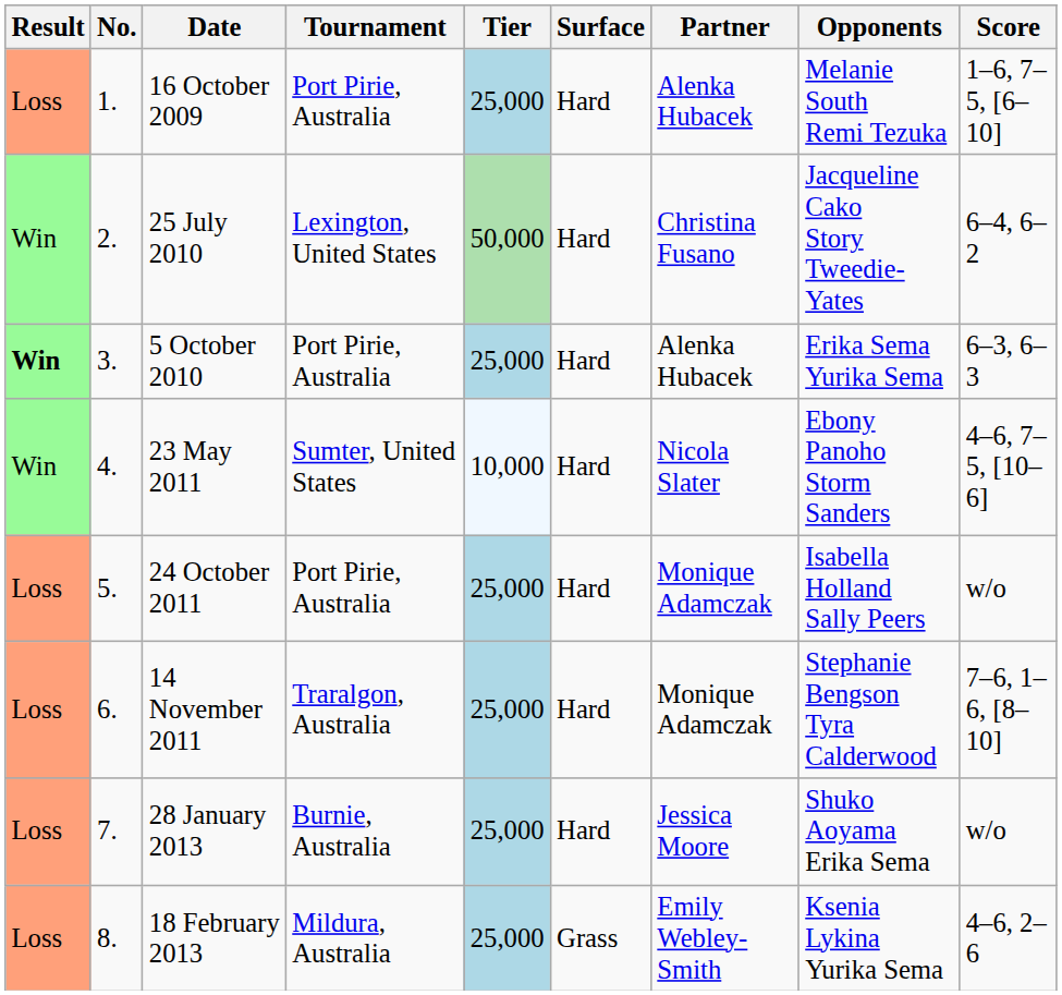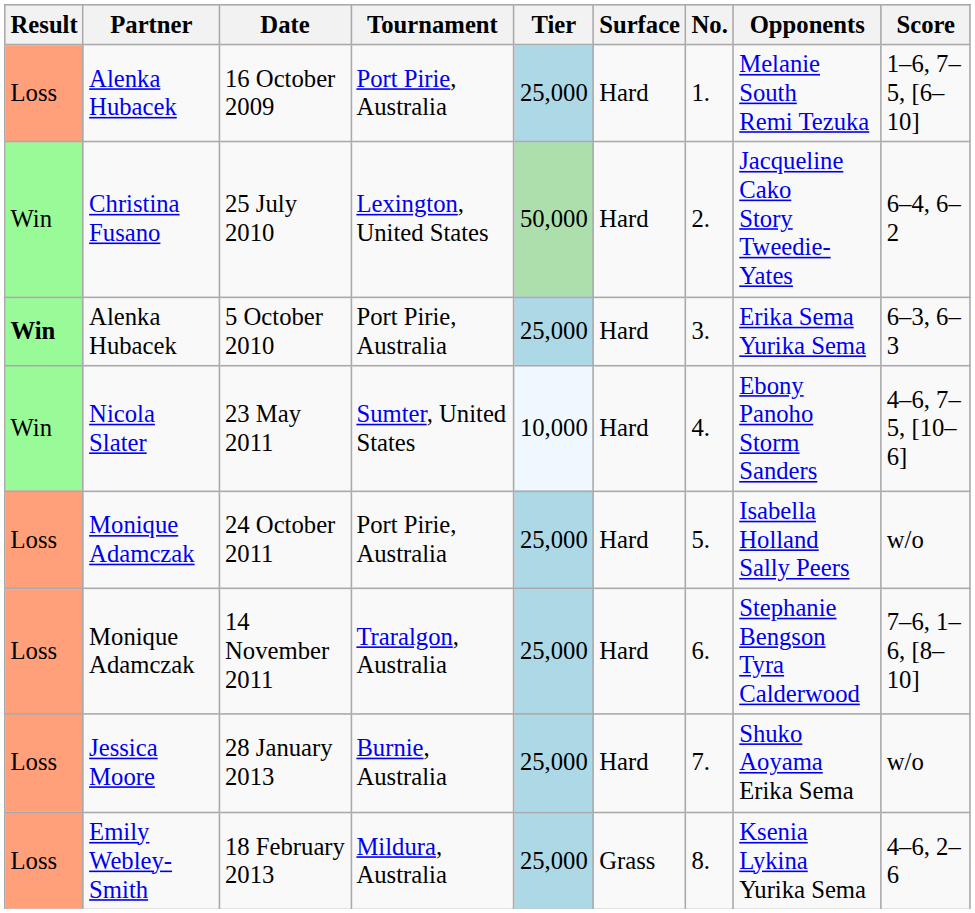columns swapped: No. <-> Partner
